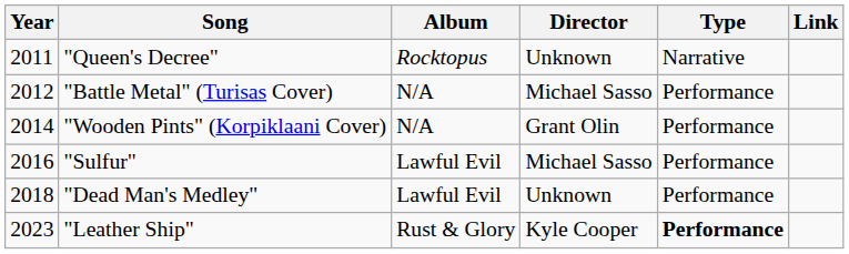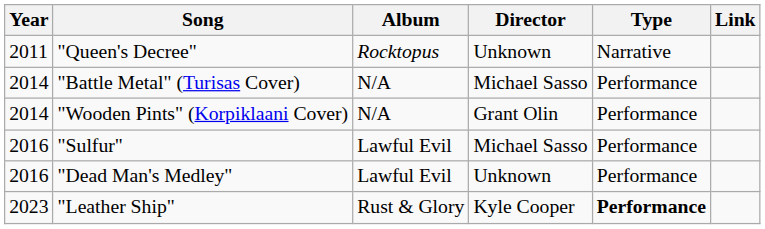"Battle Metal" (Turisas Cover) | Year: 2012 -> 2014
"Dead Man's Medley" | Year: 2018 -> 2016
